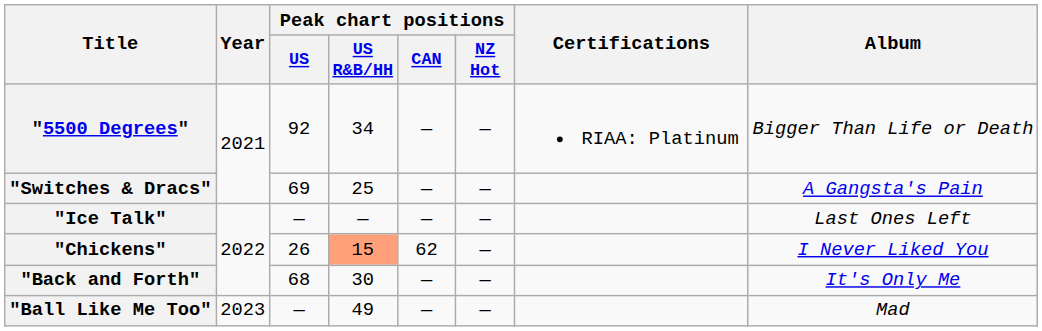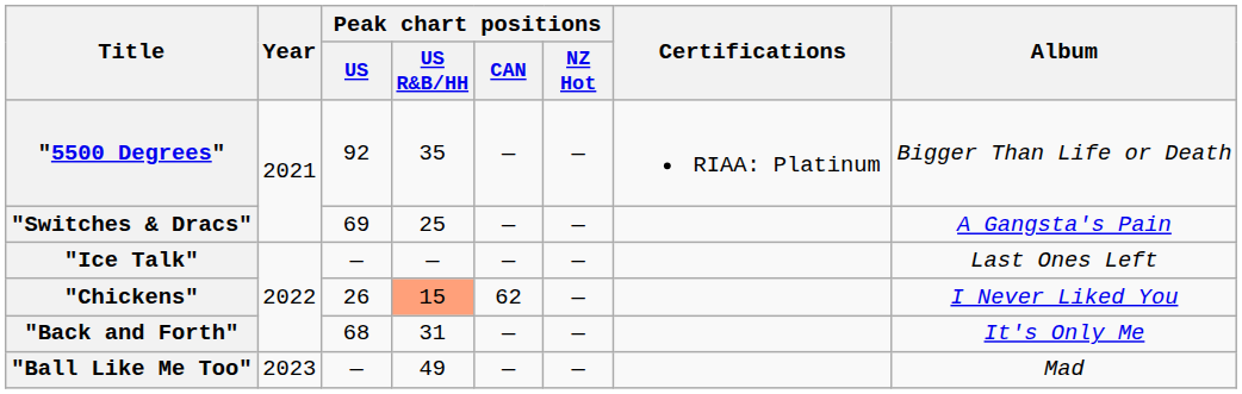"5500 Degrees" | Peak chart positions / US R&B/HH: 34 -> 35
"Back and Forth" | Peak chart positions / US R&B/HH: 30 -> 31
